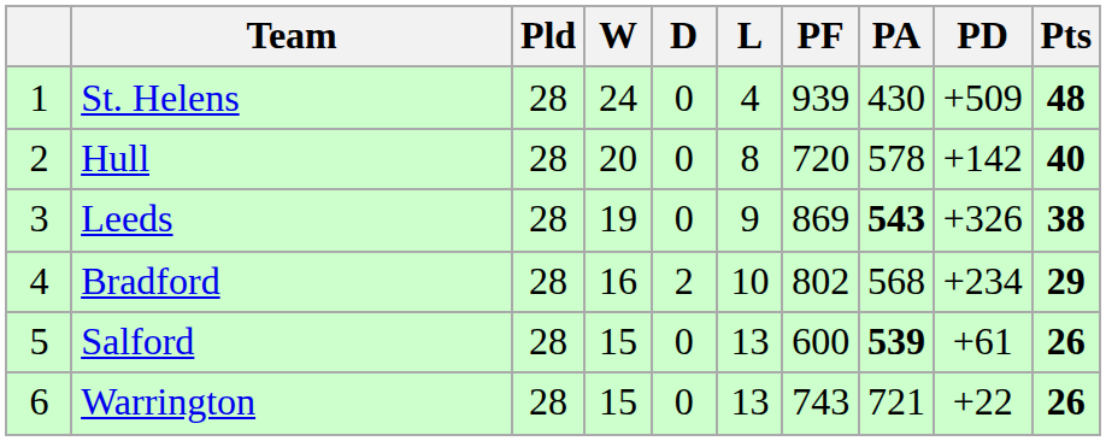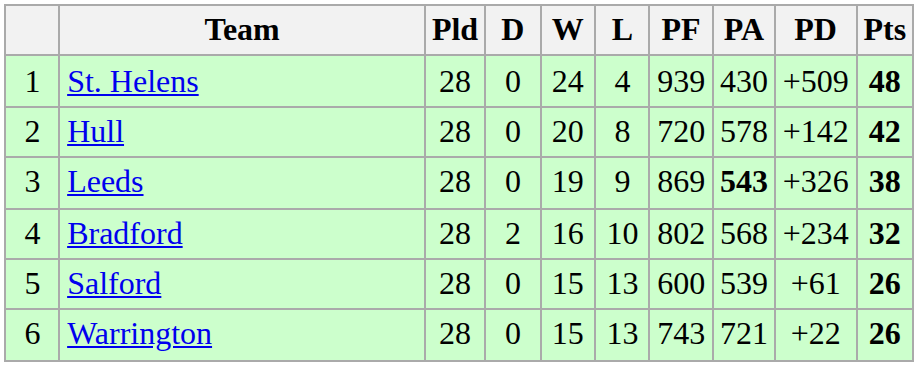columns swapped: W <-> D
Hull | Pts: 40 -> 42
Bradford | Pts: 29 -> 32
Salford | PA: bold -> normal
